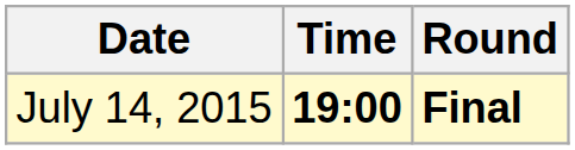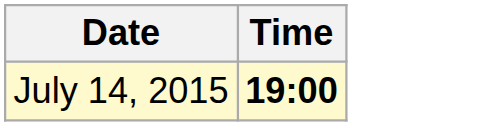- column: Round | Final
